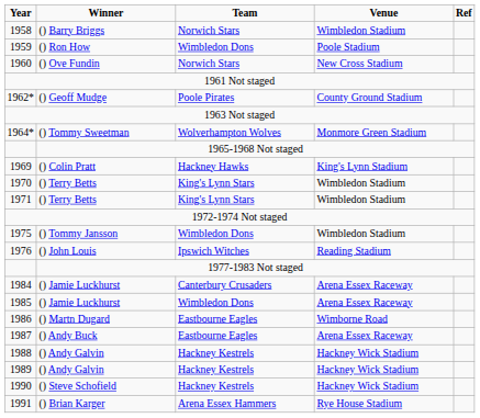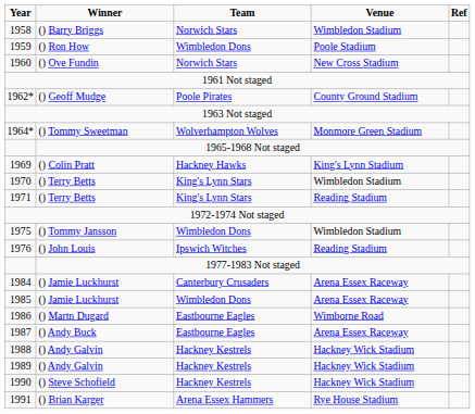1971 | Venue: Wimbledon Stadium -> Reading Stadium
